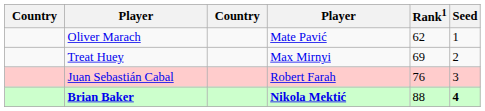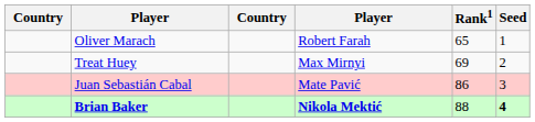Oliver Marach | column 4: Mate Pavić -> Robert Farah
Oliver Marach | Rank1: 62 -> 65
Juan Sebastián Cabal | column 4: Robert Farah -> Mate Pavić
Juan Sebastián Cabal | Rank1: 76 -> 86
